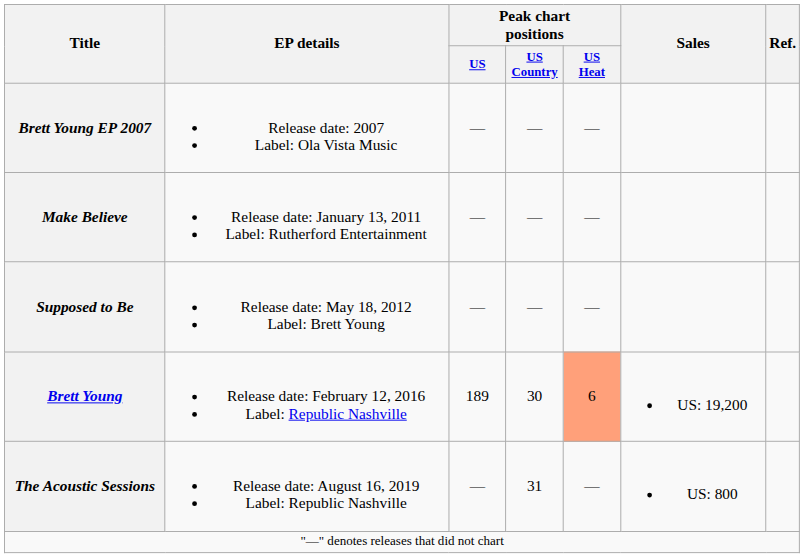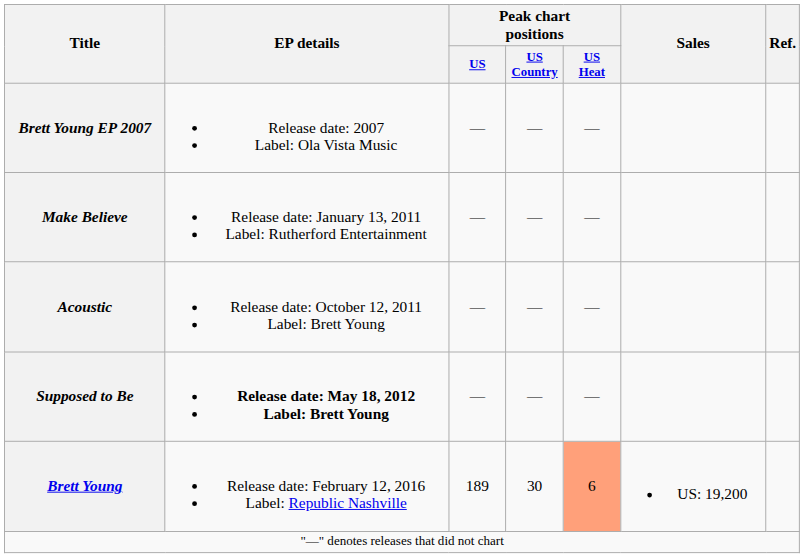+ row: Acoustic | Release date: October 12, 2011 Label: Brett Young | — | — | —
Supposed to Be | EP details: normal -> bold
- row: The Acoustic Sessions | Release date: August 16, 2019 Label: Republic Nashville | — | 31 | — | US: 800
